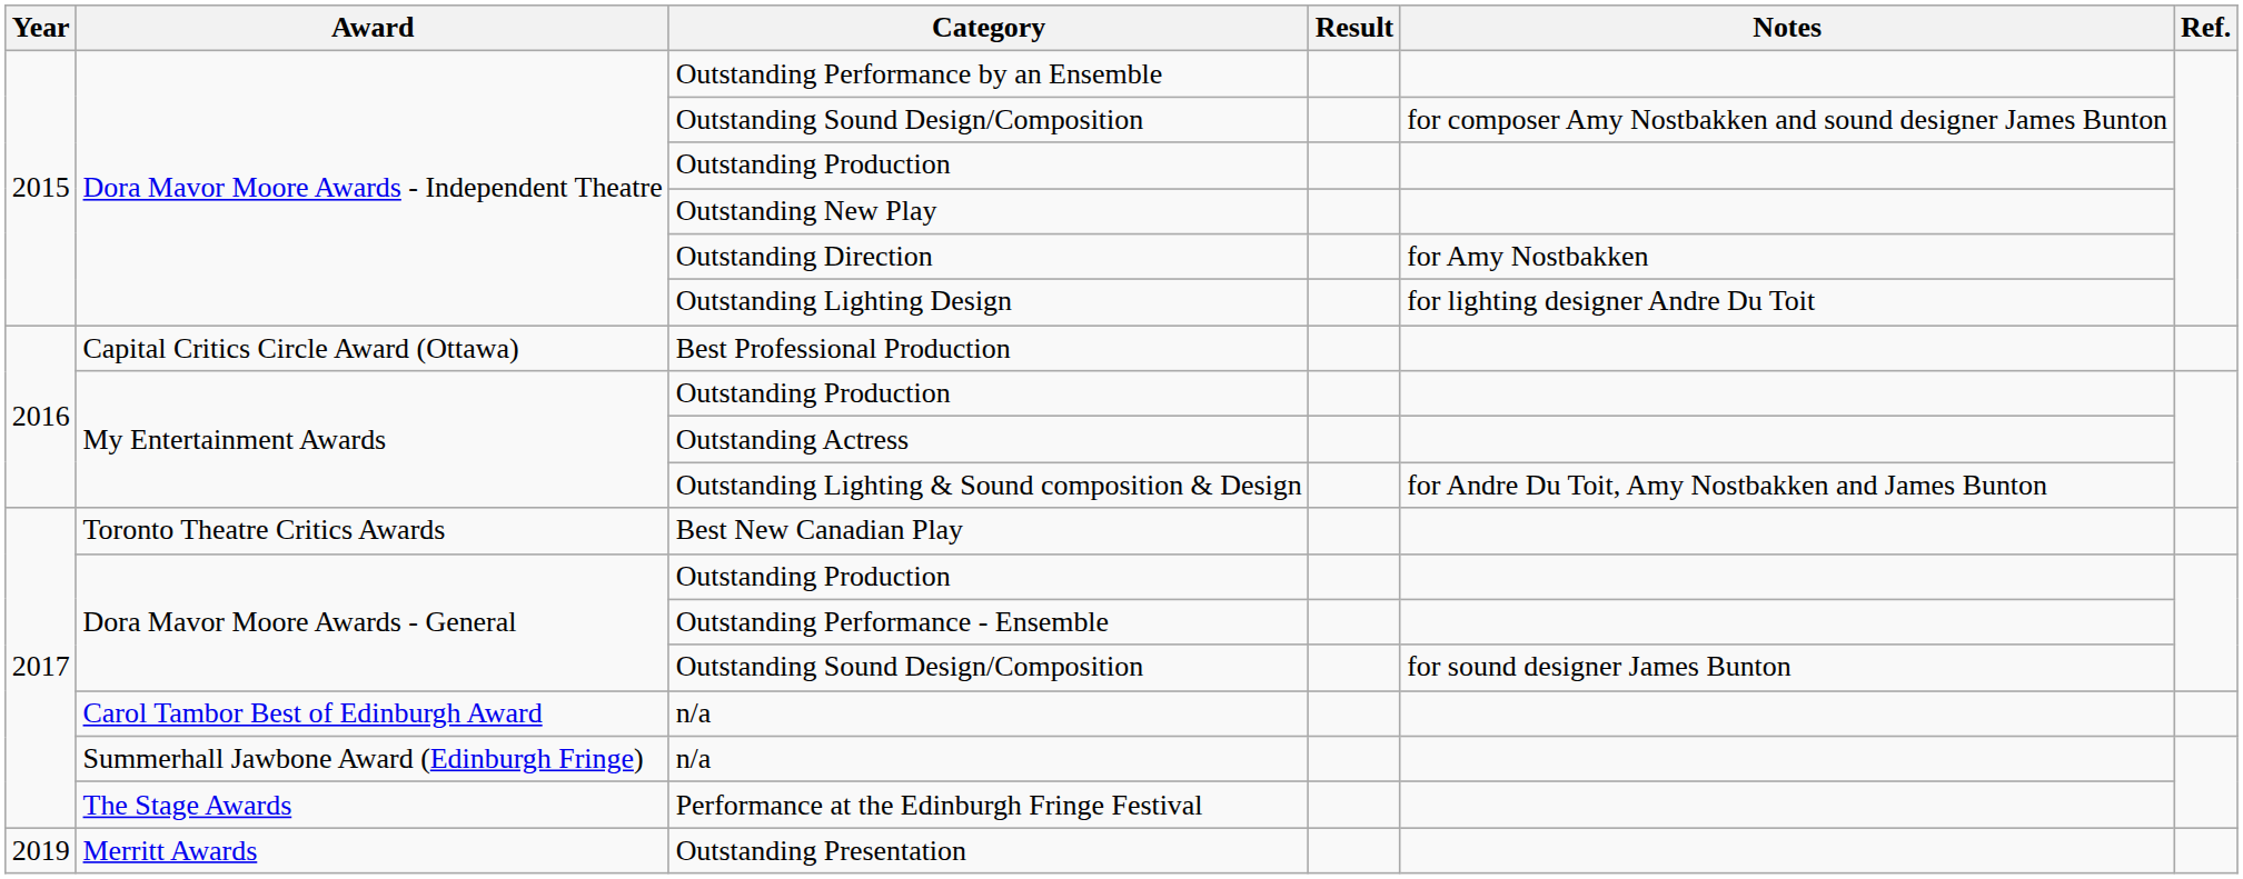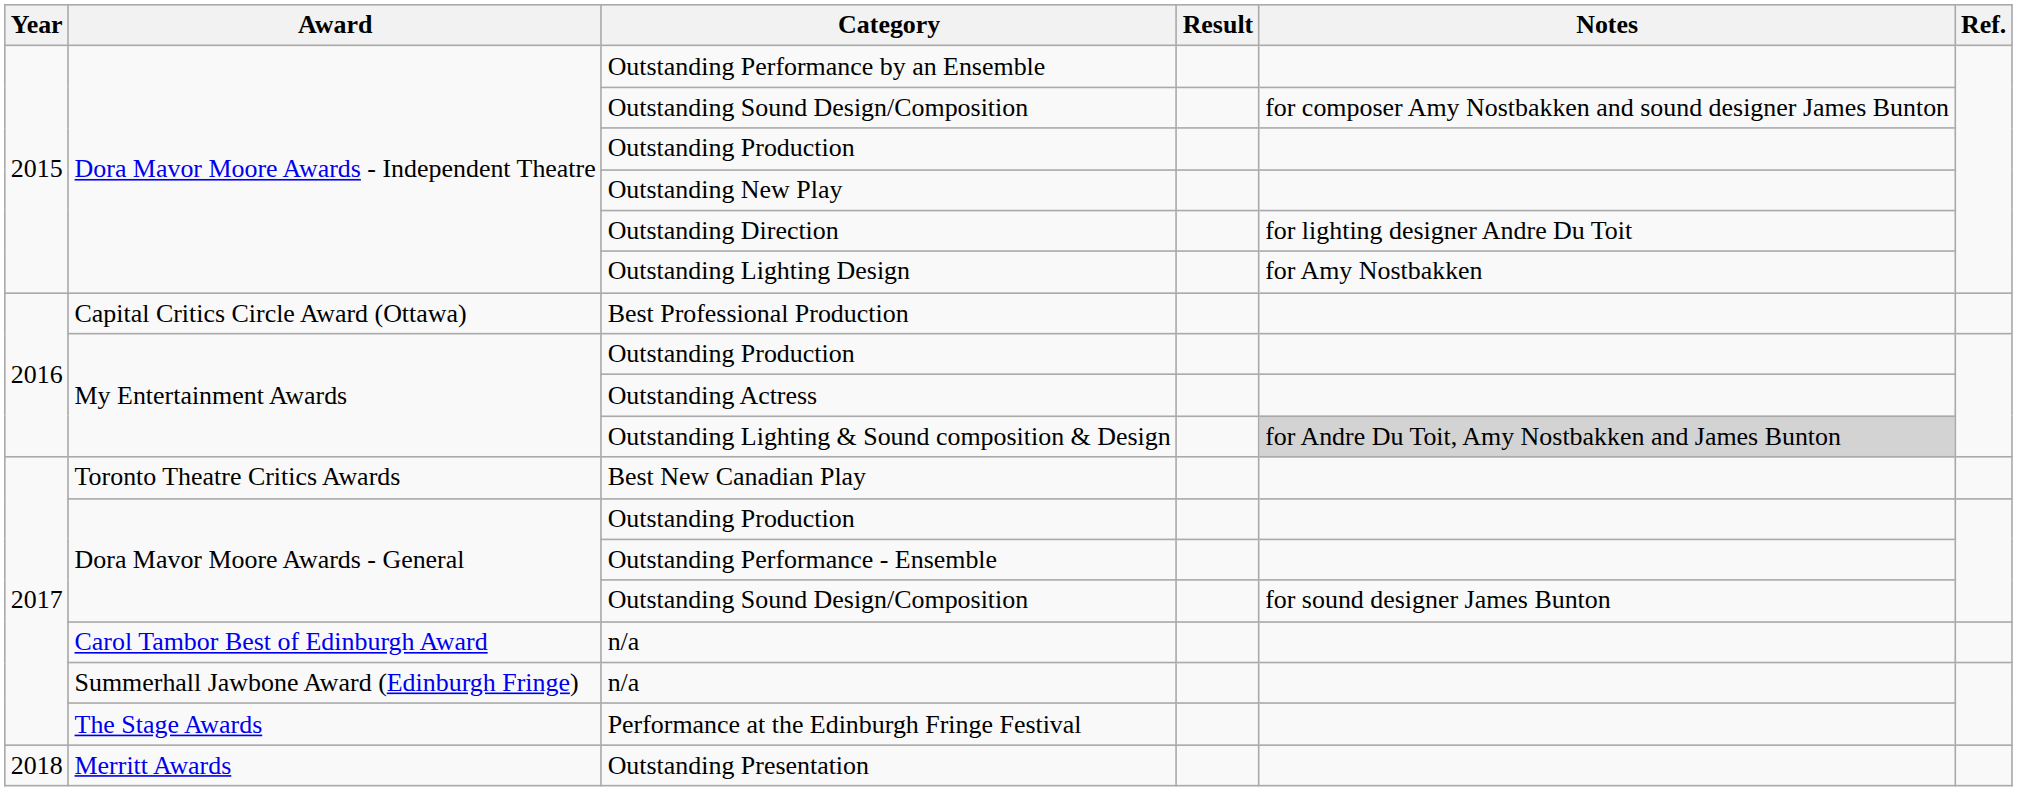Outstanding Direction | Notes: for Amy Nostbakken -> for lighting designer Andre Du Toit
Outstanding Lighting Design | Notes: for lighting designer Andre Du Toit -> for Amy Nostbakken
Outstanding Lighting & Sound composition & Design | Notes: no background -> lightgrey background
Outstanding Presentation | Year: 2019 -> 2018
